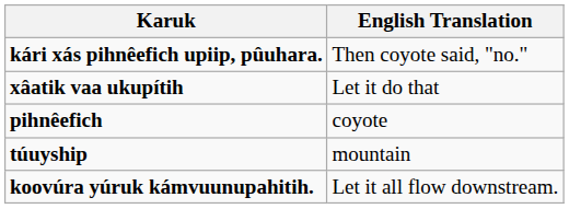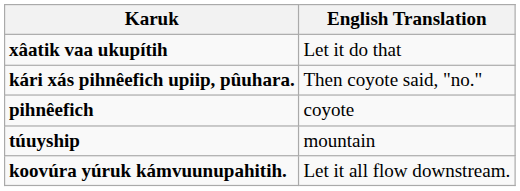rows swapped: xâatik vaa ukupítih <-> kári xás pihnêefich upiip, pûuhara.
